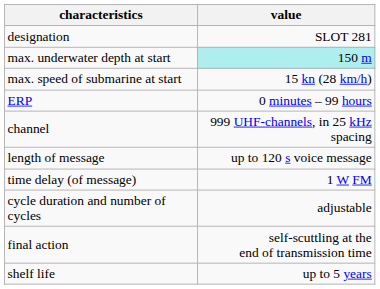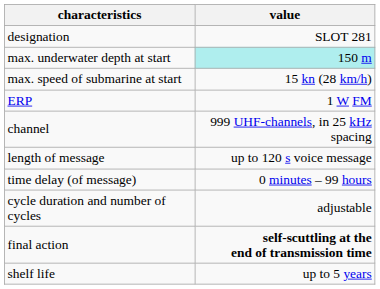ERP | value: 0 minutes – 99 hours -> 1 W FM
time delay (of message) | value: 1 W FM -> 0 minutes – 99 hours
final action | value: normal -> bold
